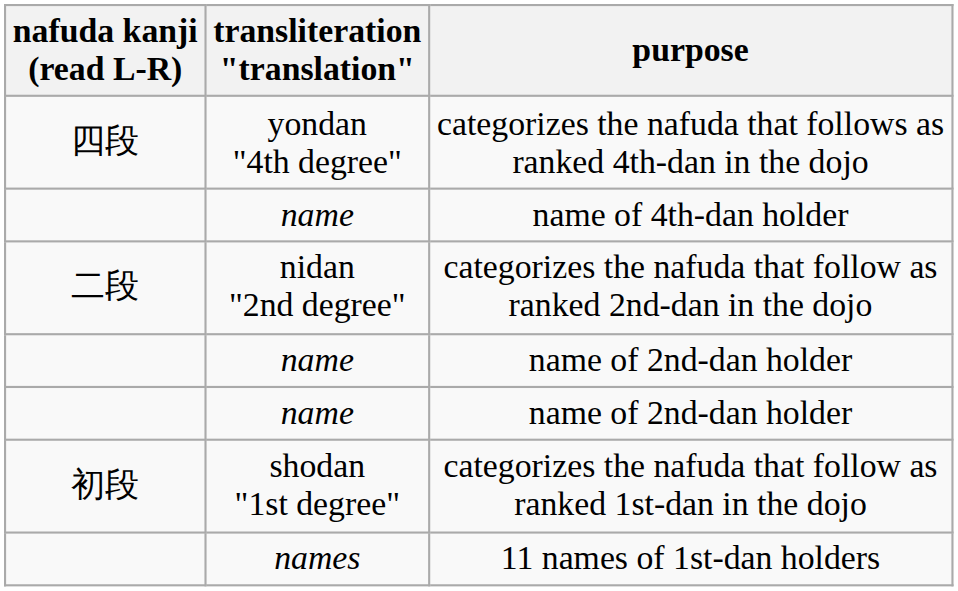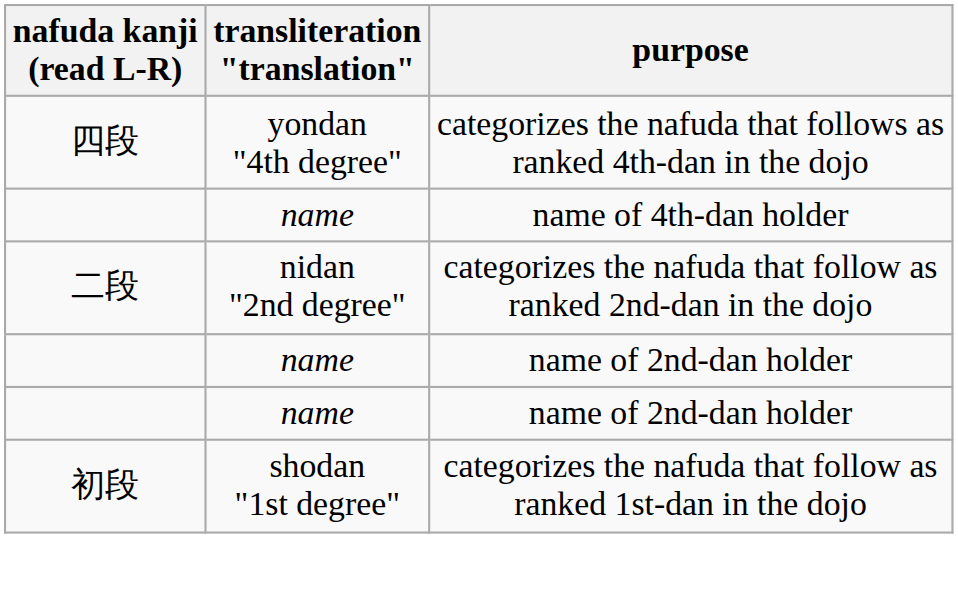- row: names | 11 names of 1st-dan holders
